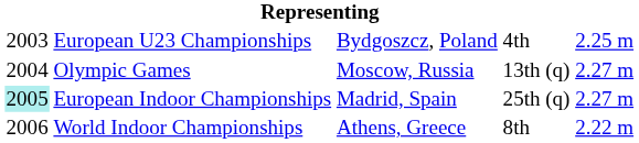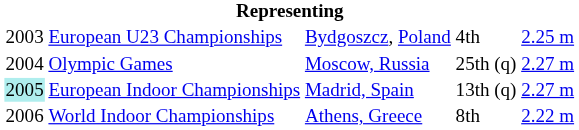Olympic Games | column 4: 13th (q) -> 25th (q)
European Indoor Championships | column 4: 25th (q) -> 13th (q)
